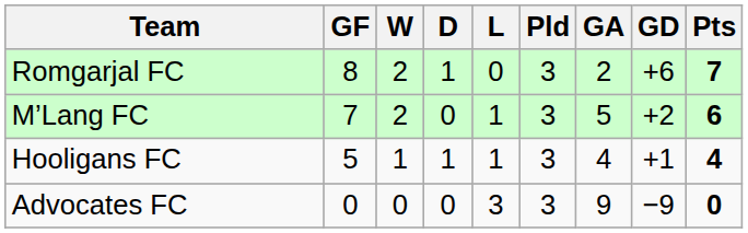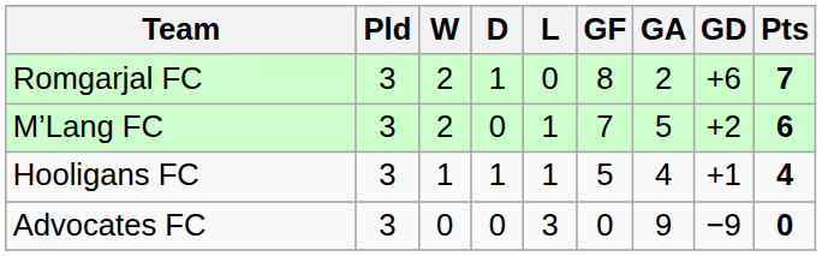columns swapped: Pld <-> GF
